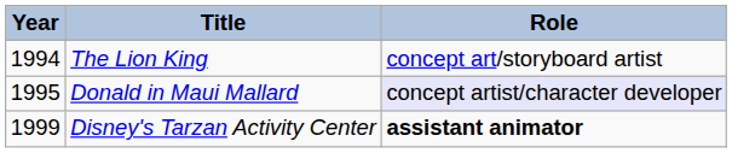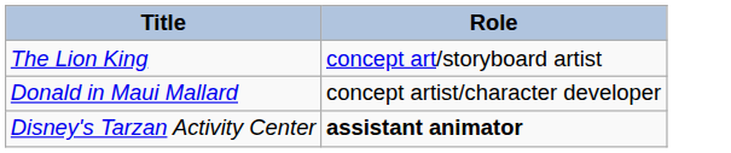- column: Year | 1994 | 1995 | 1999
Donald in Maui Mallard | Role: lavender background -> no background
